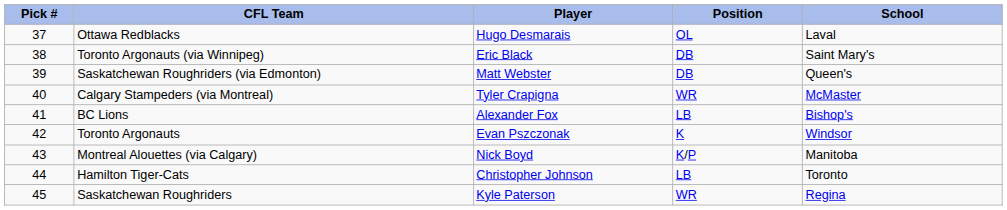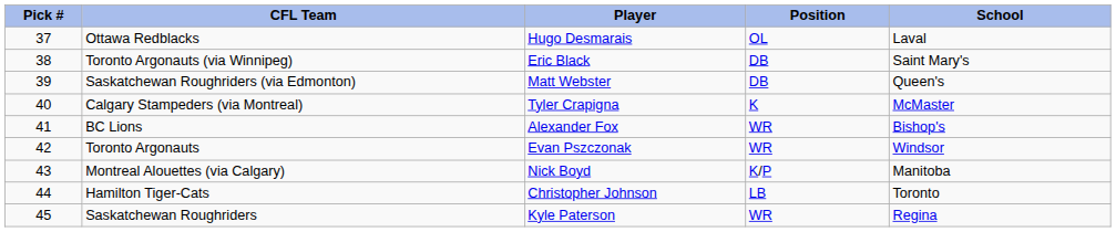Calgary Stampeders (via Montreal) | Position: WR -> K
BC Lions | Position: LB -> WR
Toronto Argonauts | Position: K -> WR
